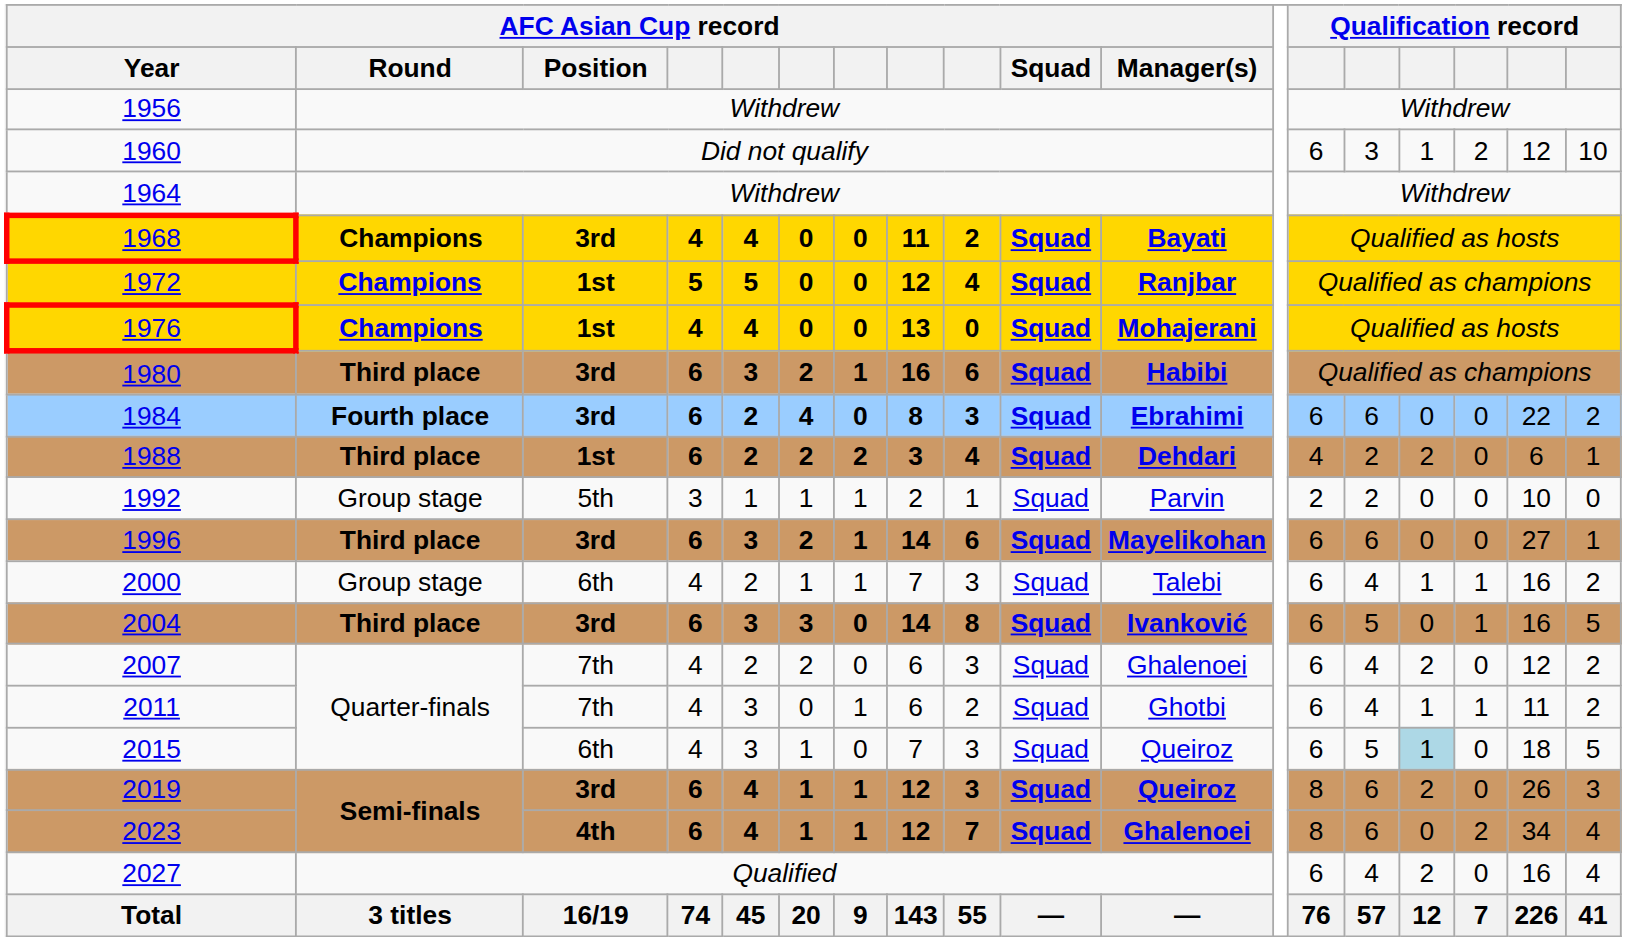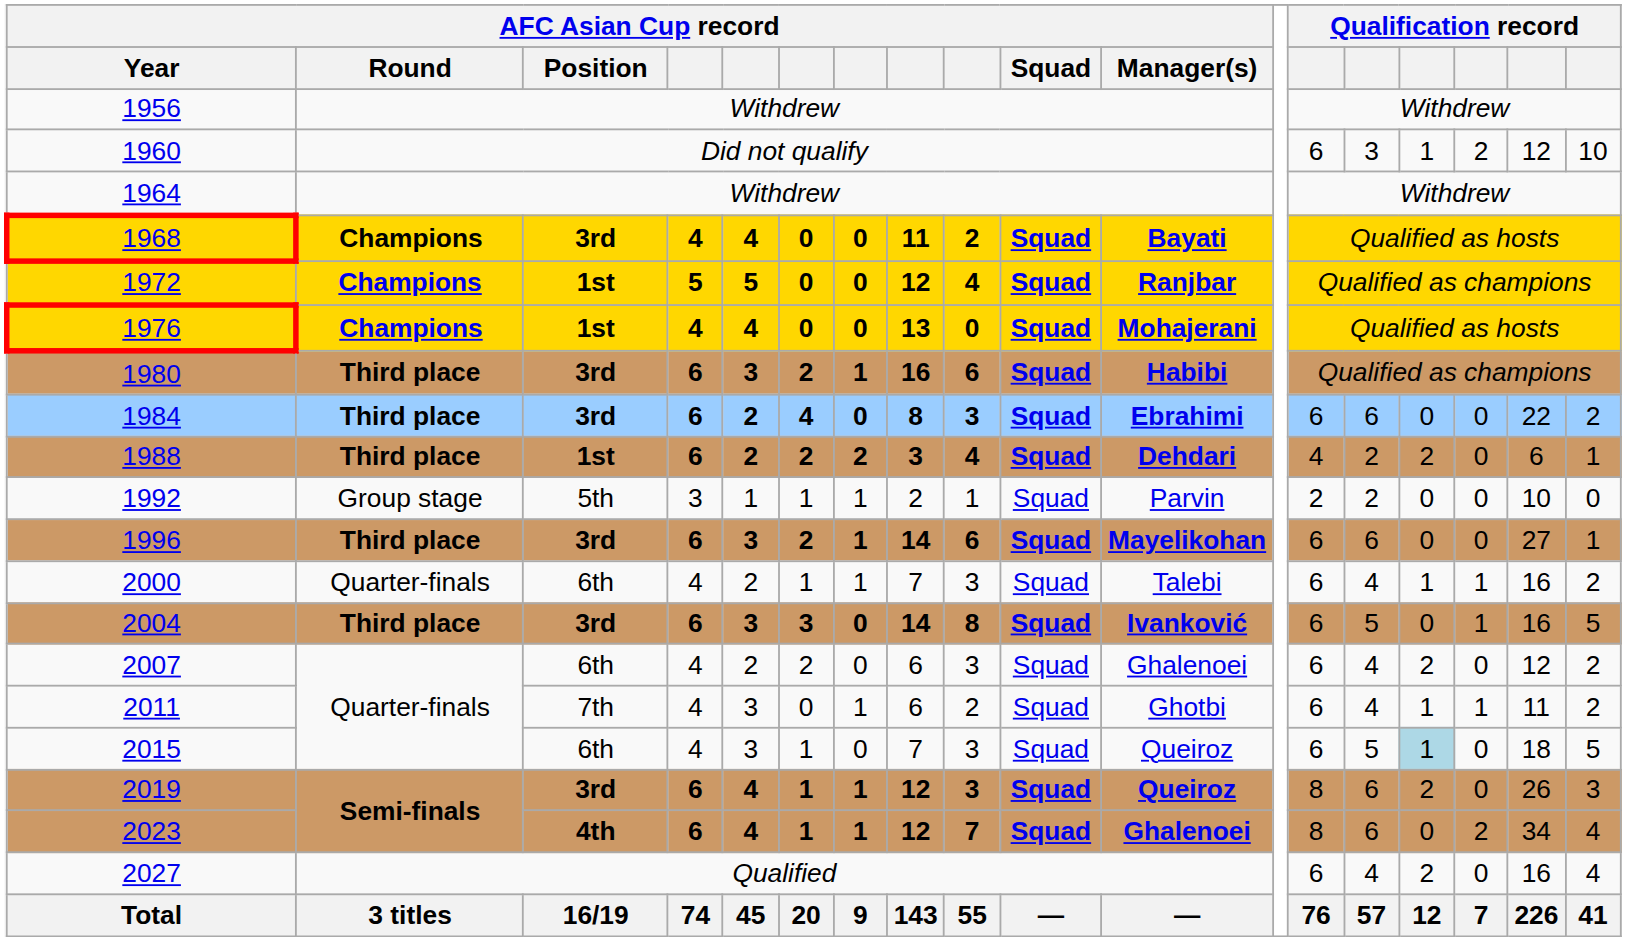1984 | AFC Asian Cup record / Round: Fourth place -> Third place
2000 | AFC Asian Cup record / Round: Group stage -> Quarter-finals
2007 | AFC Asian Cup record / Position: 7th -> 6th
